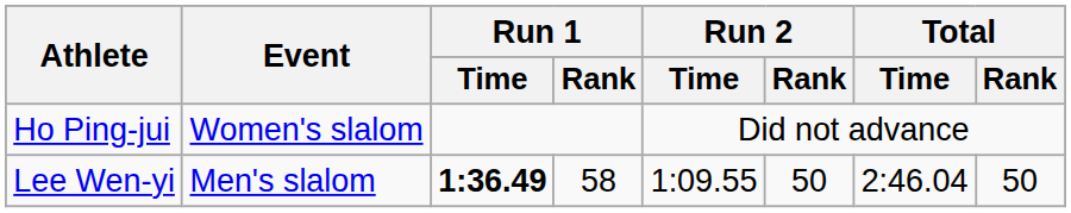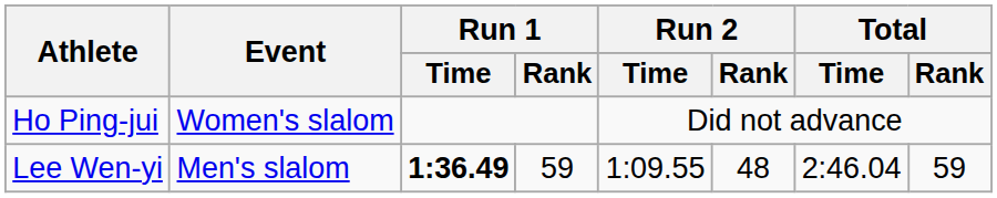Lee Wen-yi | Run 1 / Rank: 58 -> 59
Lee Wen-yi | Run 2 / Rank: 50 -> 48
Lee Wen-yi | Total / Rank: 50 -> 59
